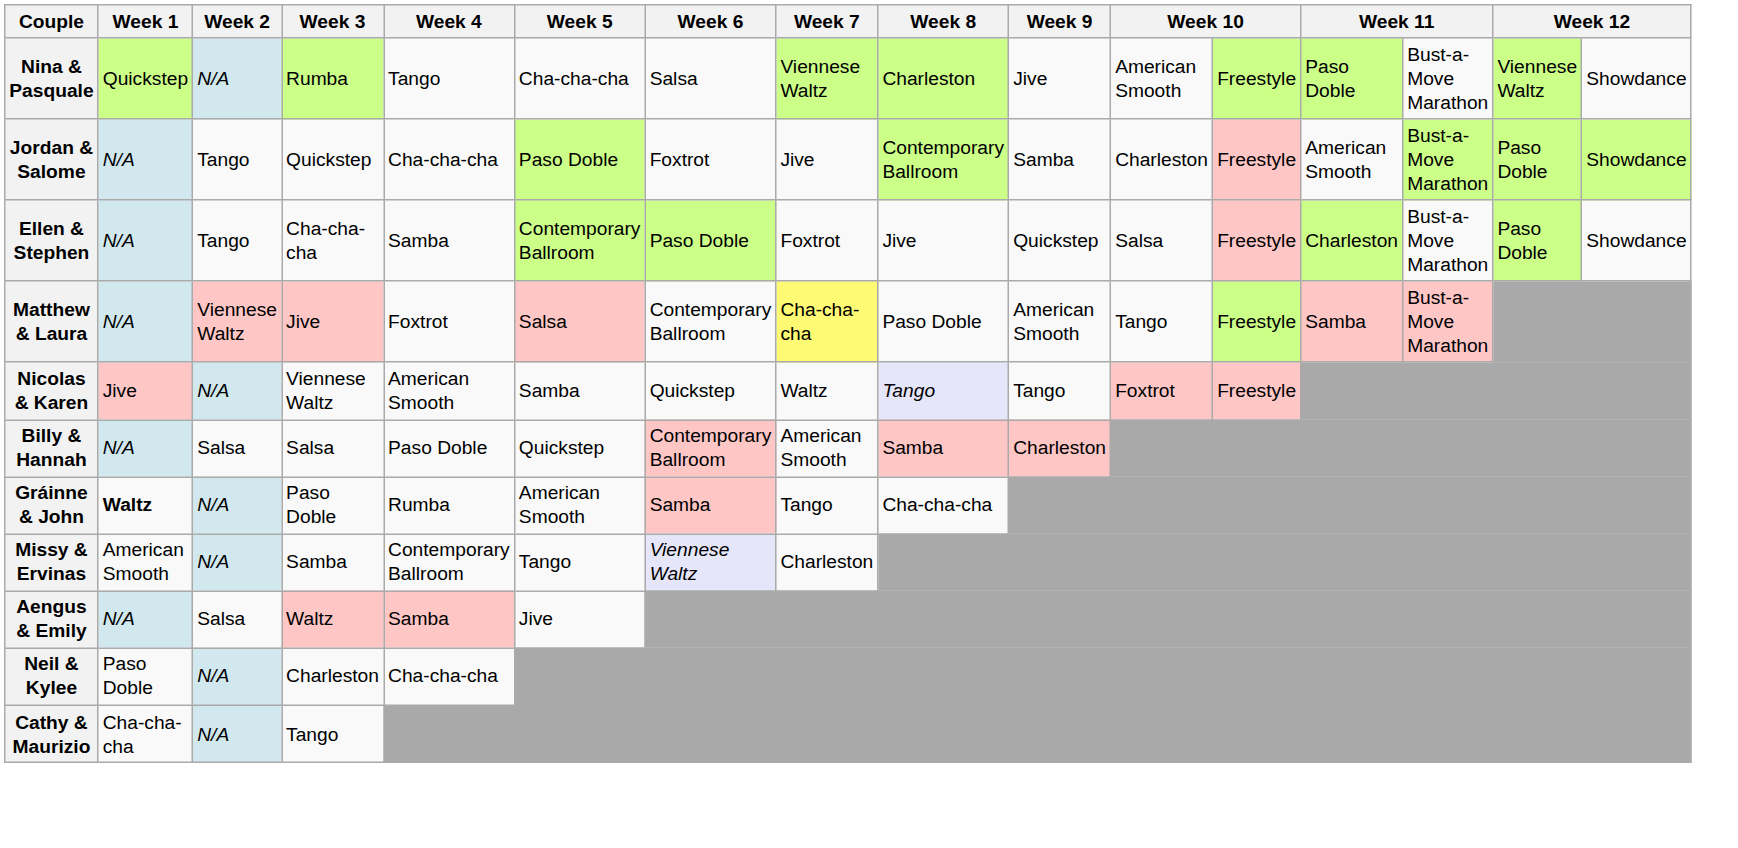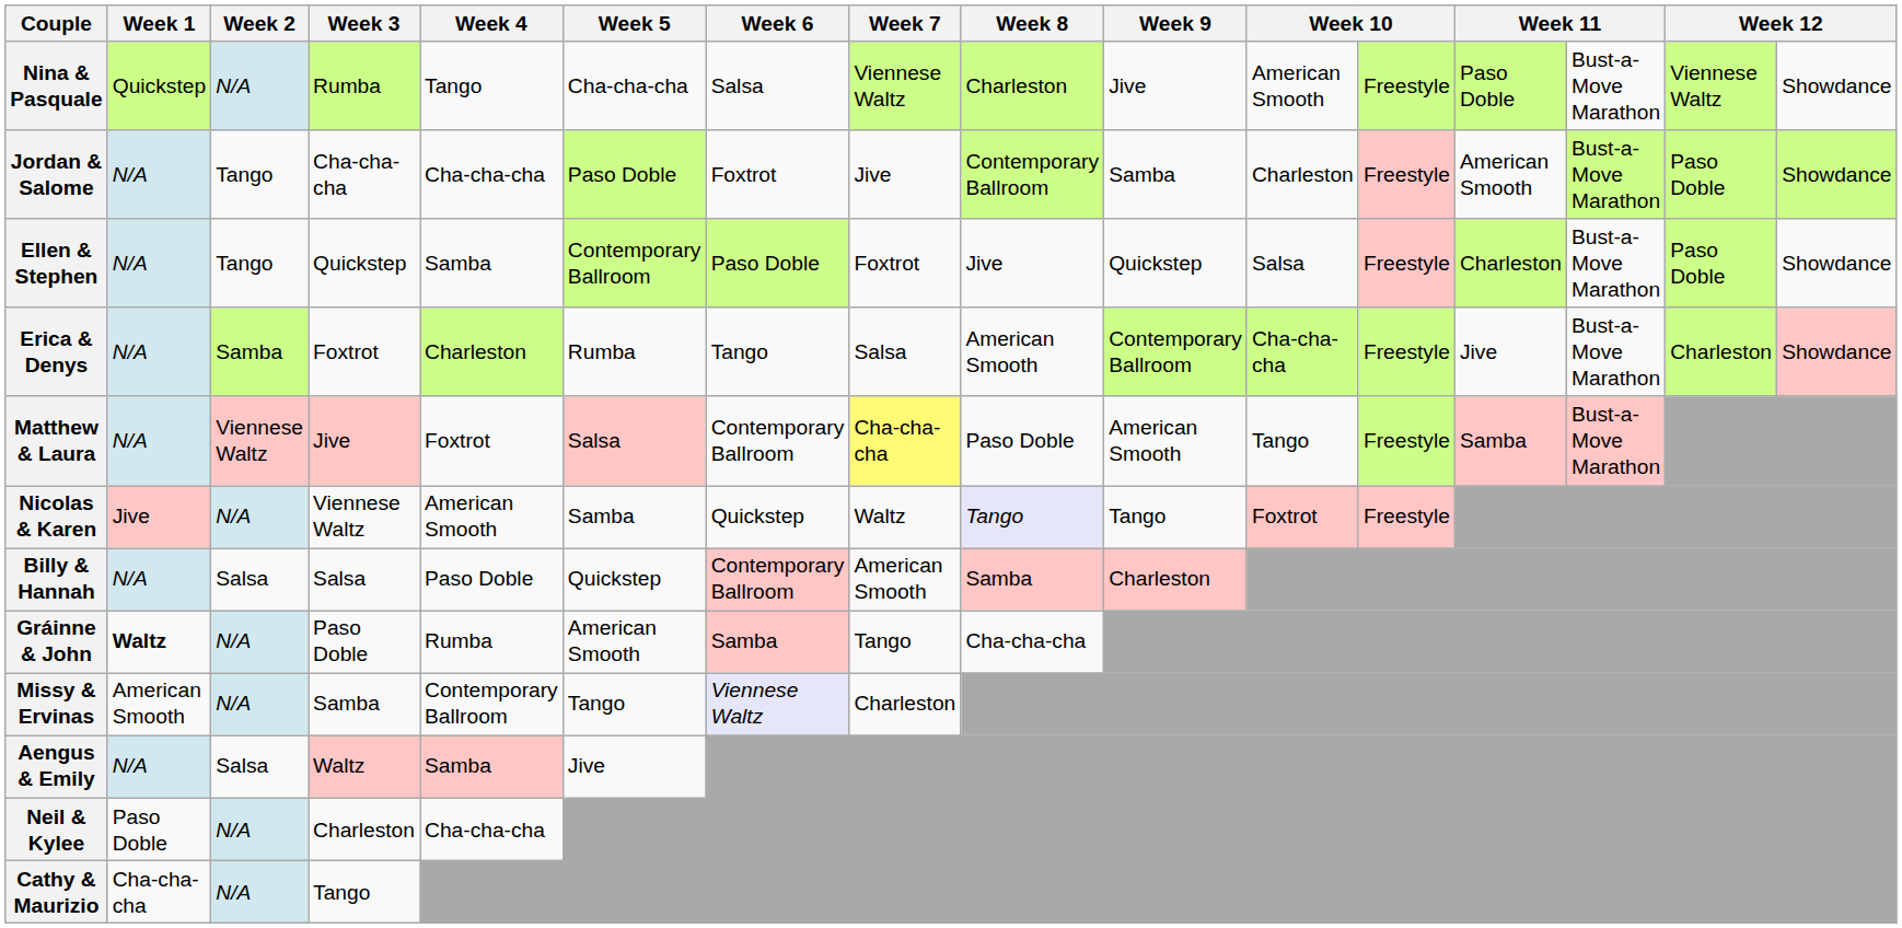Jordan & Salome | Week 3: Quickstep -> Cha-cha-cha
Ellen & Stephen | Week 3: Cha-cha-cha -> Quickstep
+ row: Erica & Denys | N/A | Samba | Foxtrot | Charleston | Rumba | Tango | Salsa | American Smooth | Contemporary Ballroom | Cha-cha-cha | Freestyle | Jive | Bust-a-Move Marathon | Charleston | Showdance
